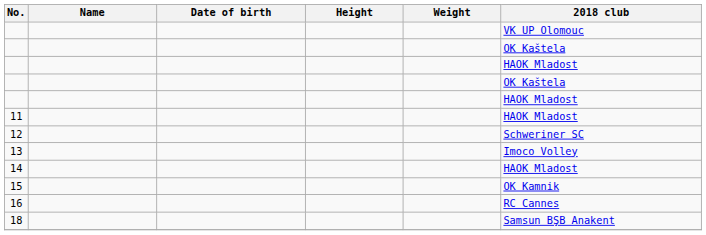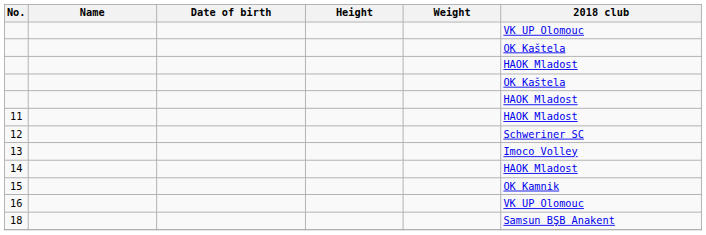16 | 2018 club: RC Cannes -> VK UP Olomouc
